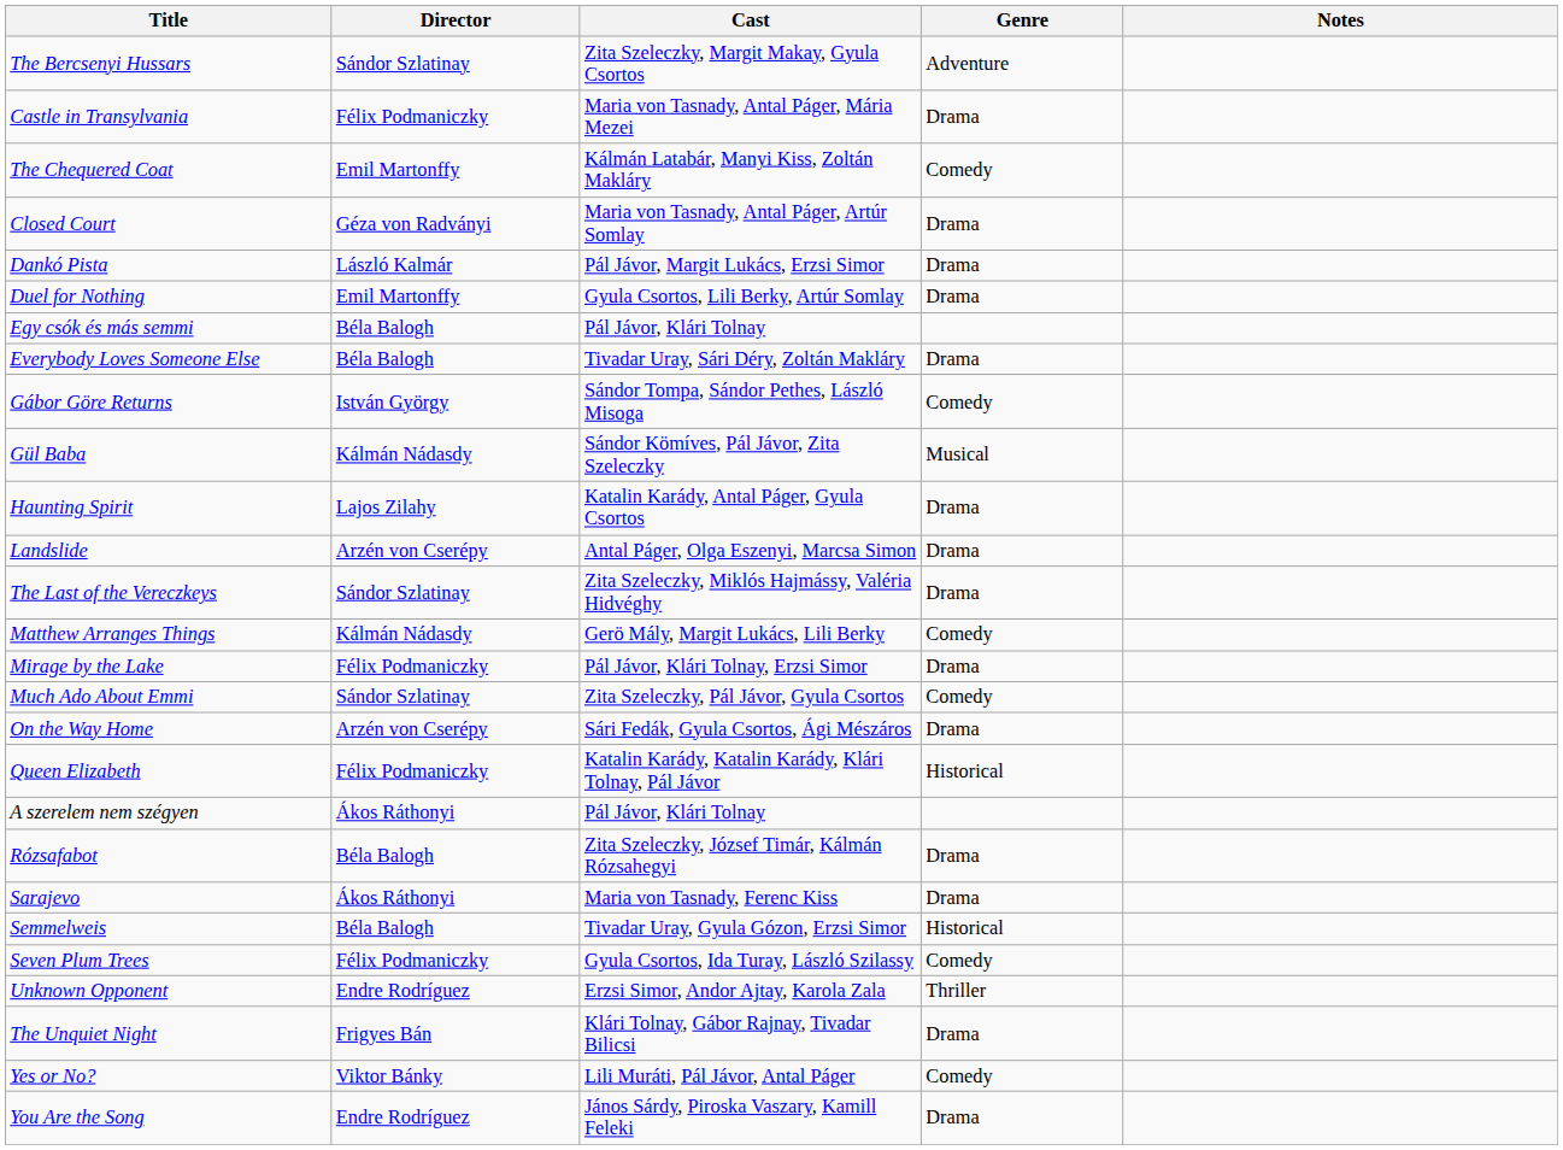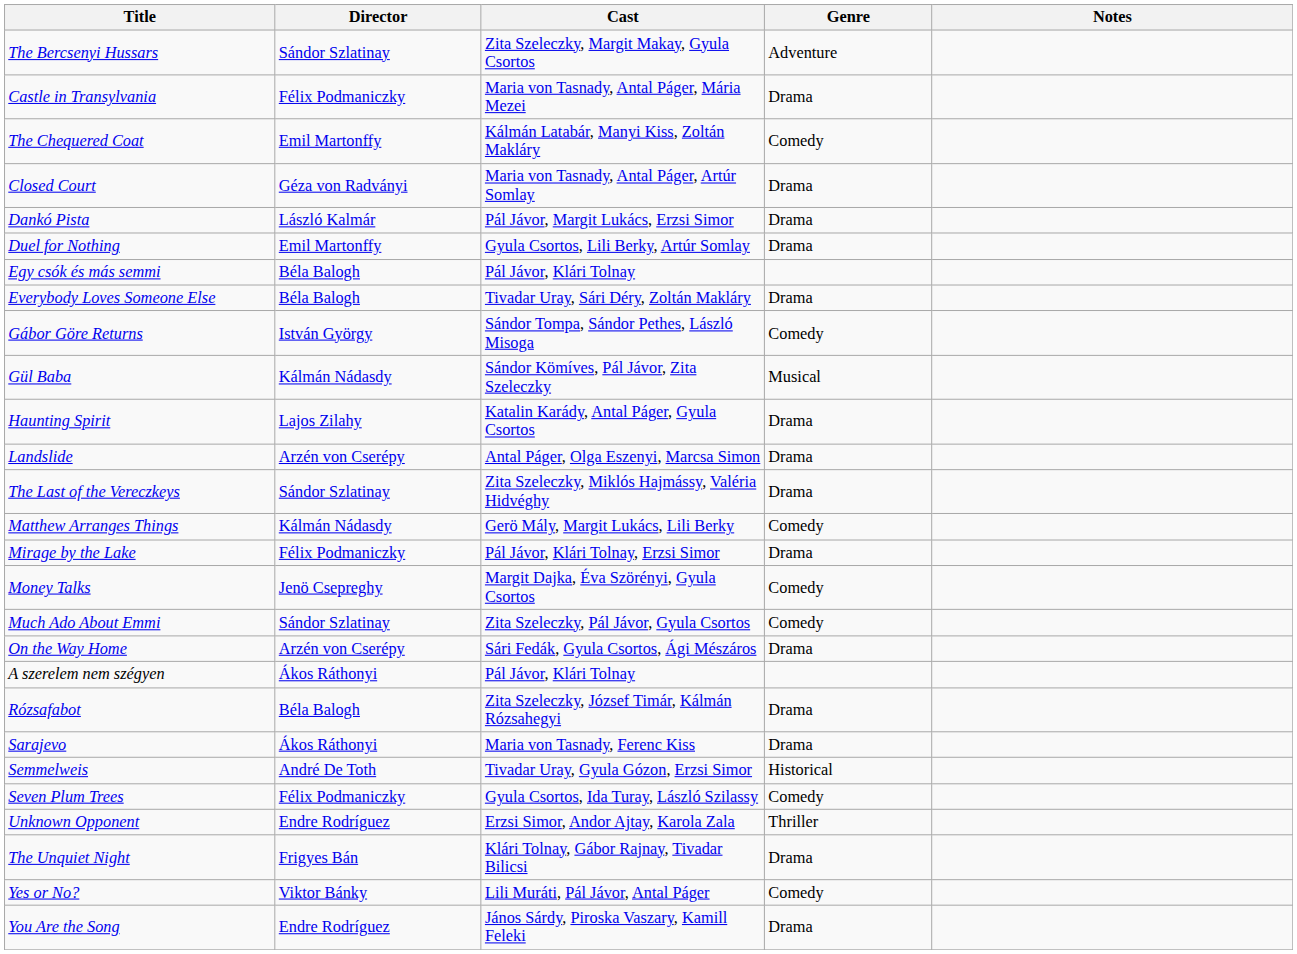+ row: Money Talks | Jenö Csepreghy | Margit Dajka, Éva Szörényi, Gyula Csortos | Comedy
- row: Queen Elizabeth | Félix Podmaniczky | Katalin Karády, Katalin Karády, Klári Tolnay, Pál Jávor | Historical
Semmelweis | Director: Béla Balogh -> André De Toth
